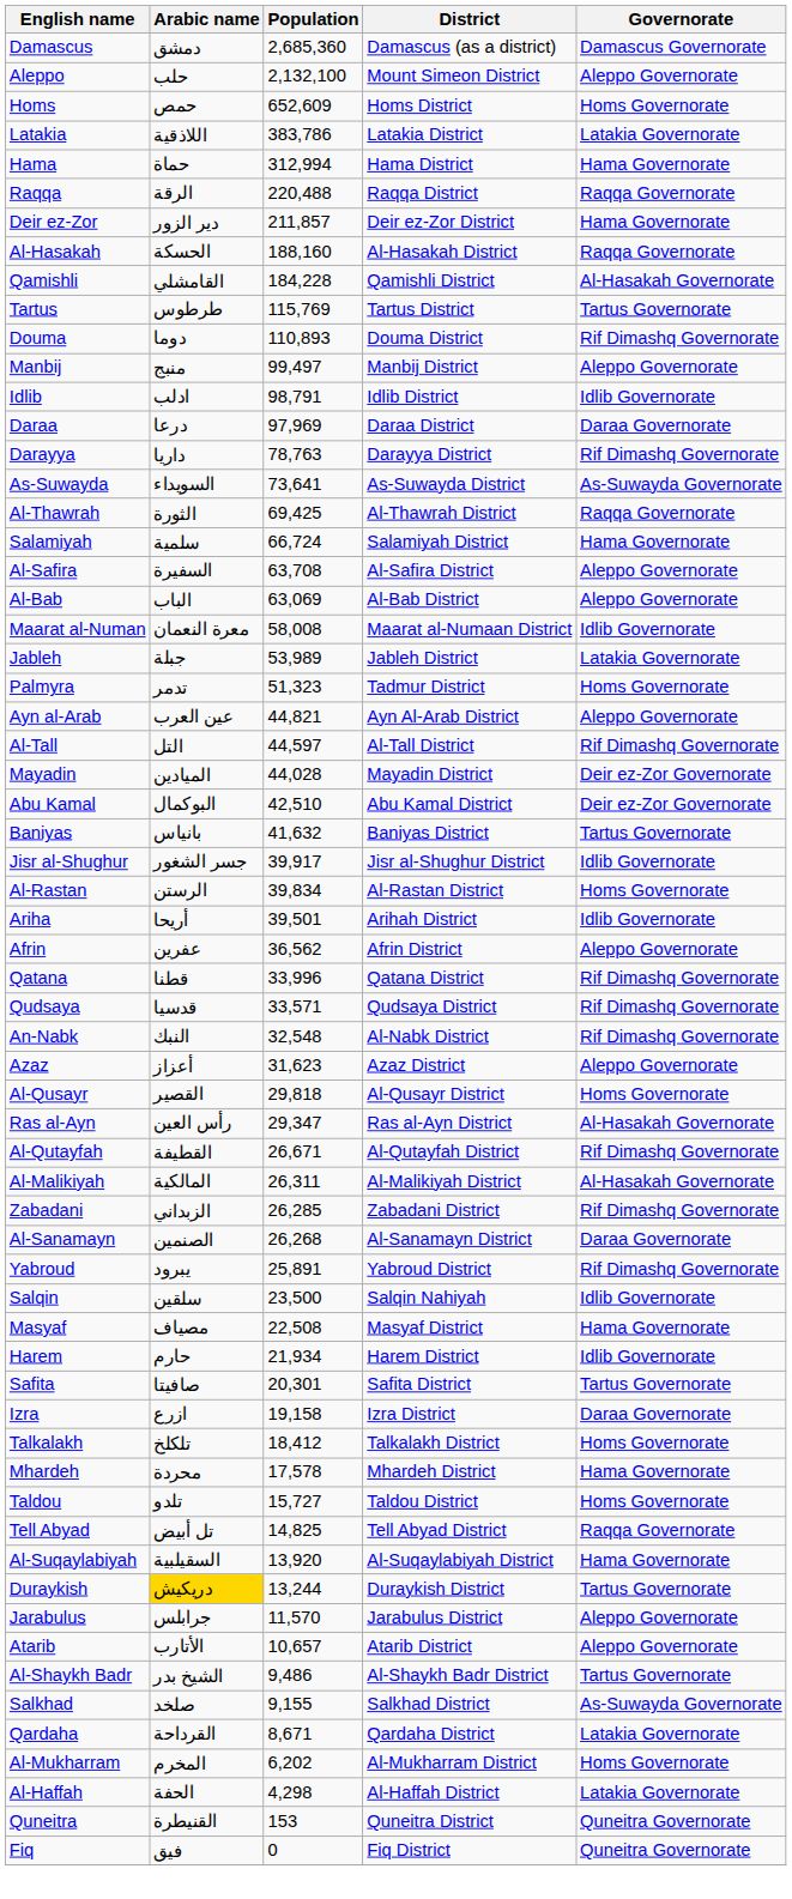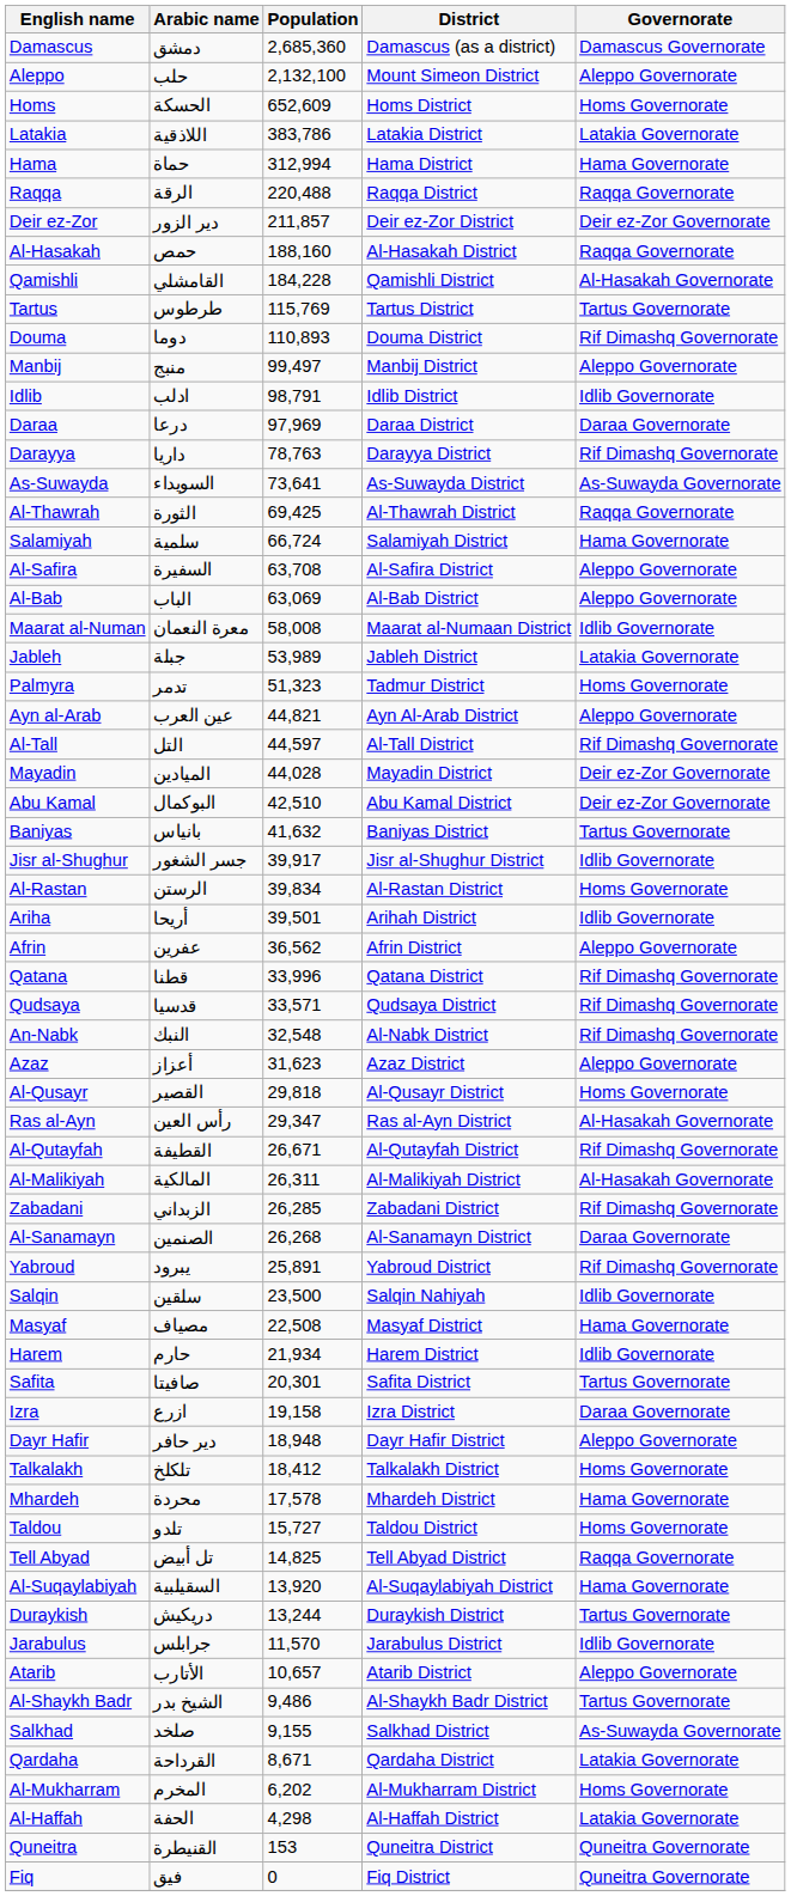Homs | Arabic name: حمص -> الحسكة
Deir ez-Zor | Governorate: Hama Governorate -> Deir ez-Zor Governorate
Al-Hasakah | Arabic name: الحسكة -> حمص
+ row: Dayr Hafir | دير حافر | 18,948 | Dayr Hafir District | Aleppo Governorate
Duraykish | Arabic name: gold background -> no background
Jarabulus | Governorate: Aleppo Governorate -> Idlib Governorate
